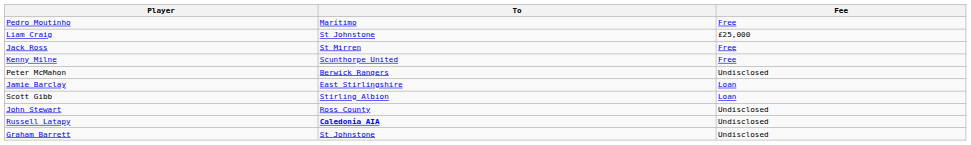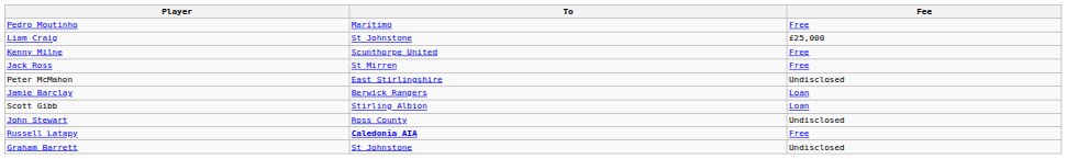rows swapped: Jack Ross <-> Kenny Milne
Peter McMahon | To: Berwick Rangers -> East Stirlingshire
Jamie Barclay | To: East Stirlingshire -> Berwick Rangers
Russell Latapy | Fee: Undisclosed -> Free
